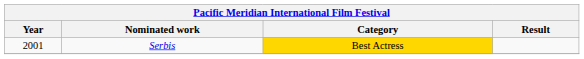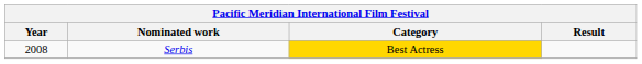Serbis | Year: 2001 -> 2008
